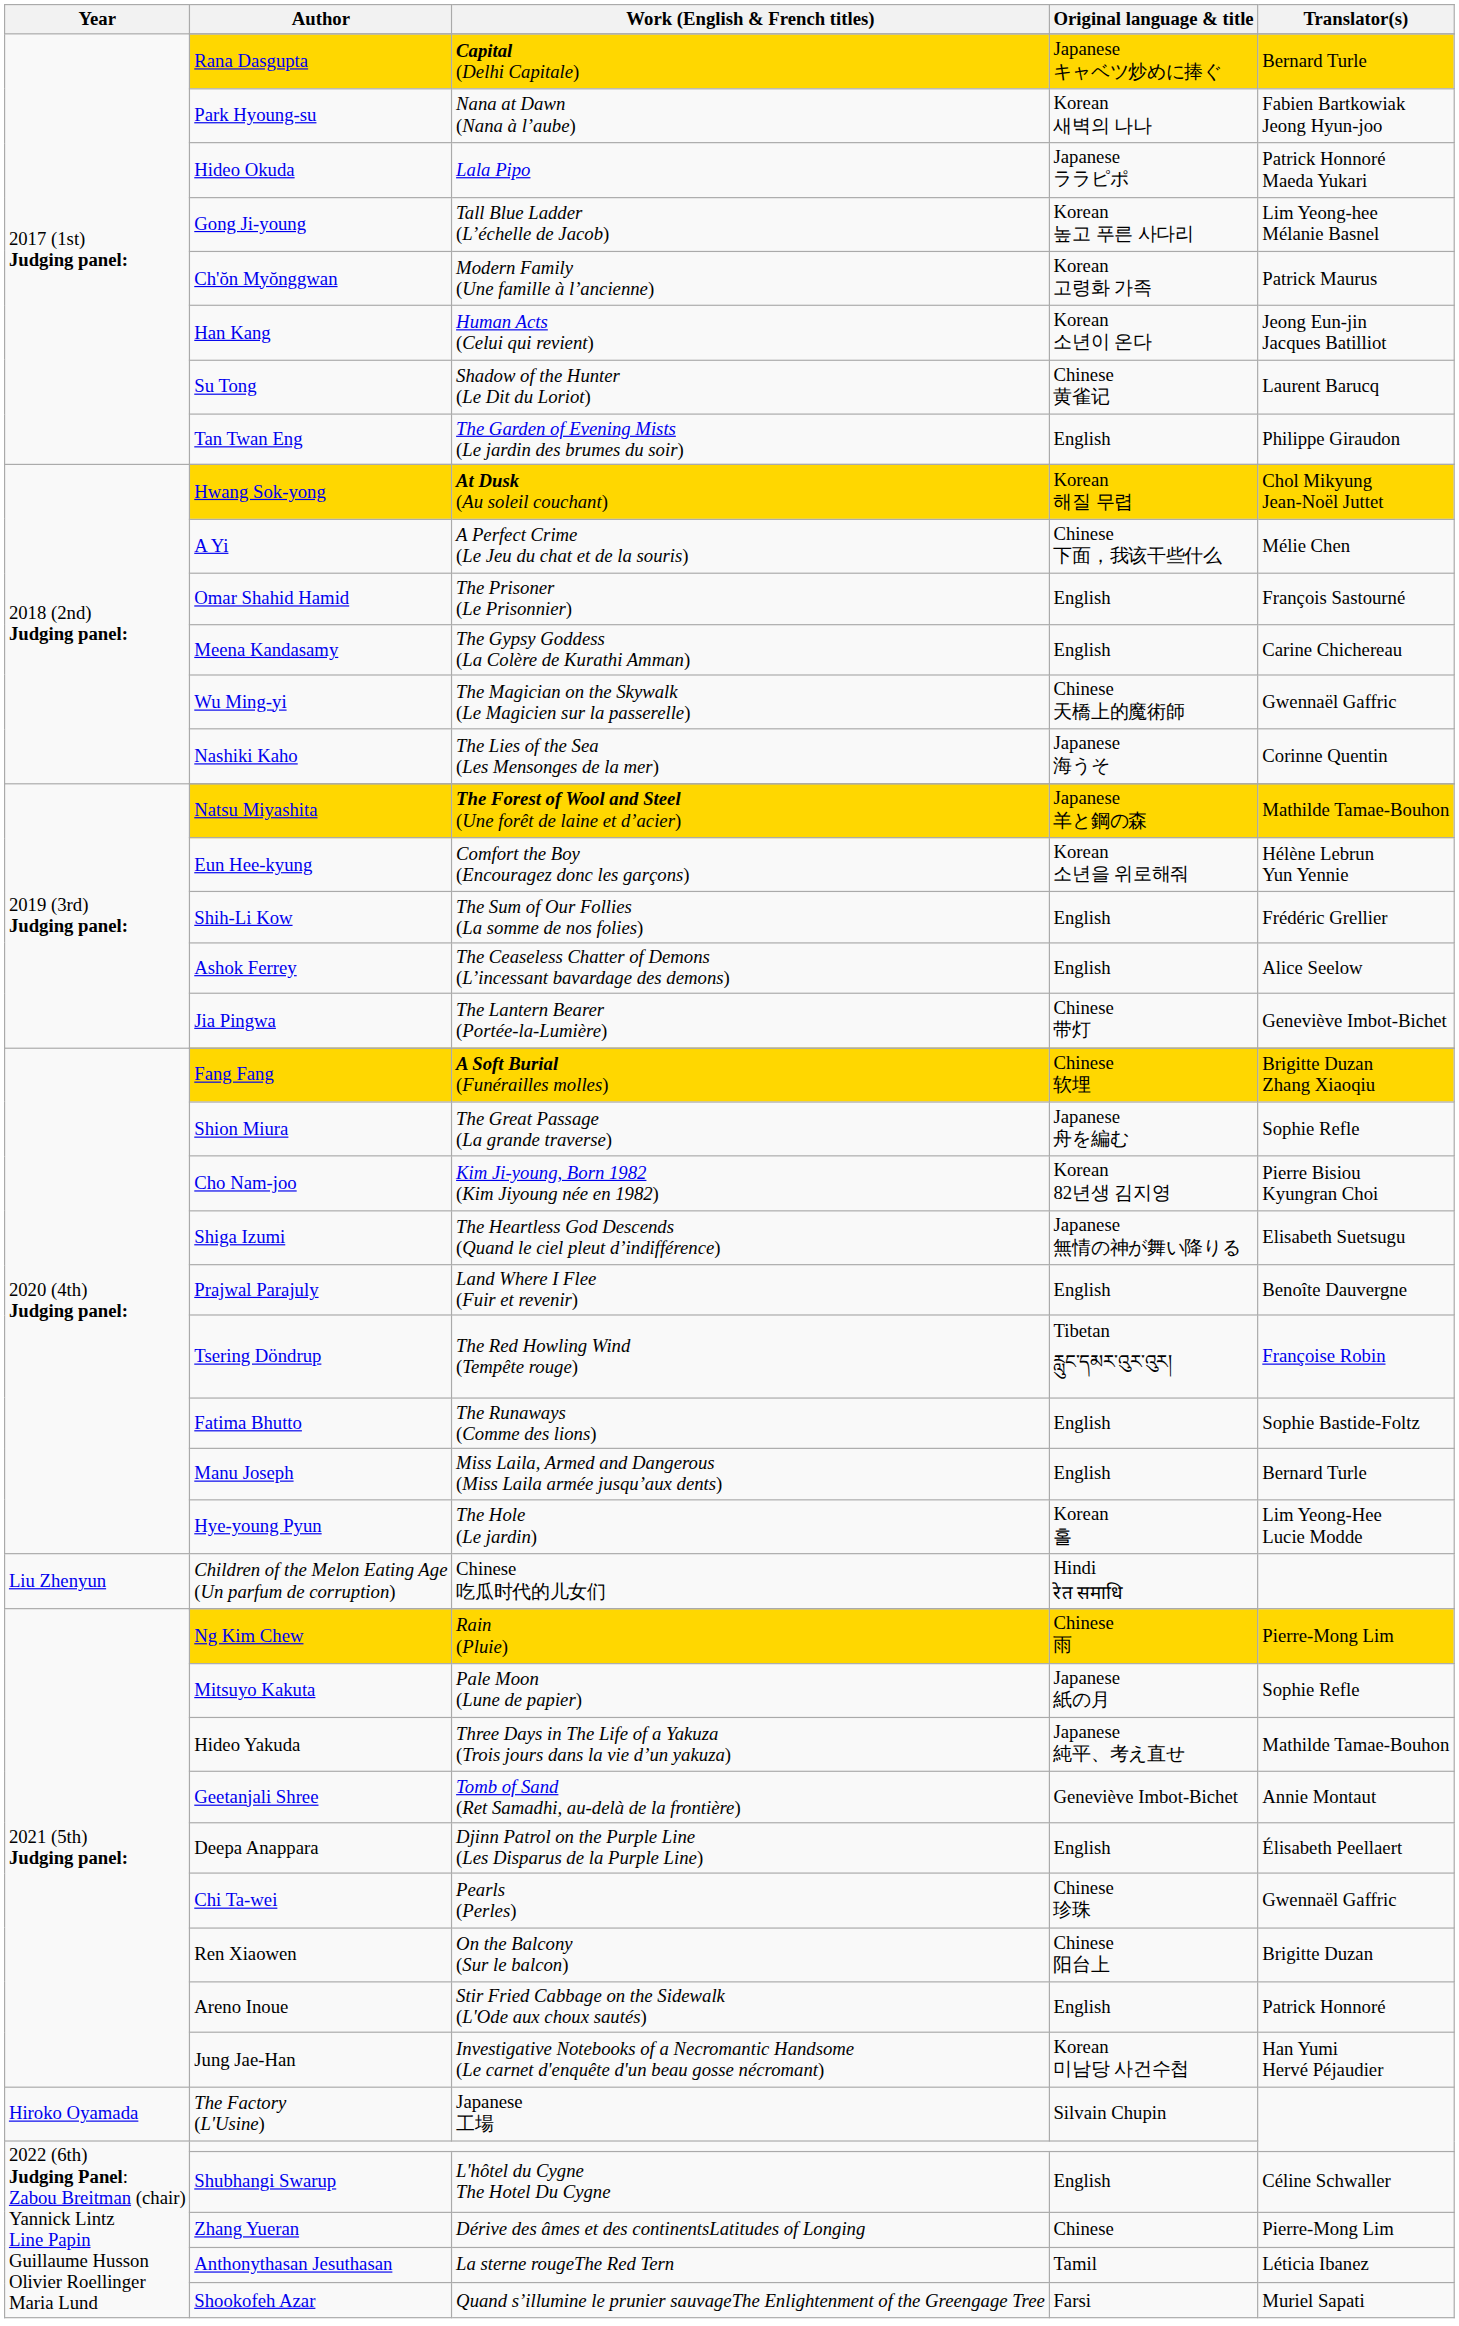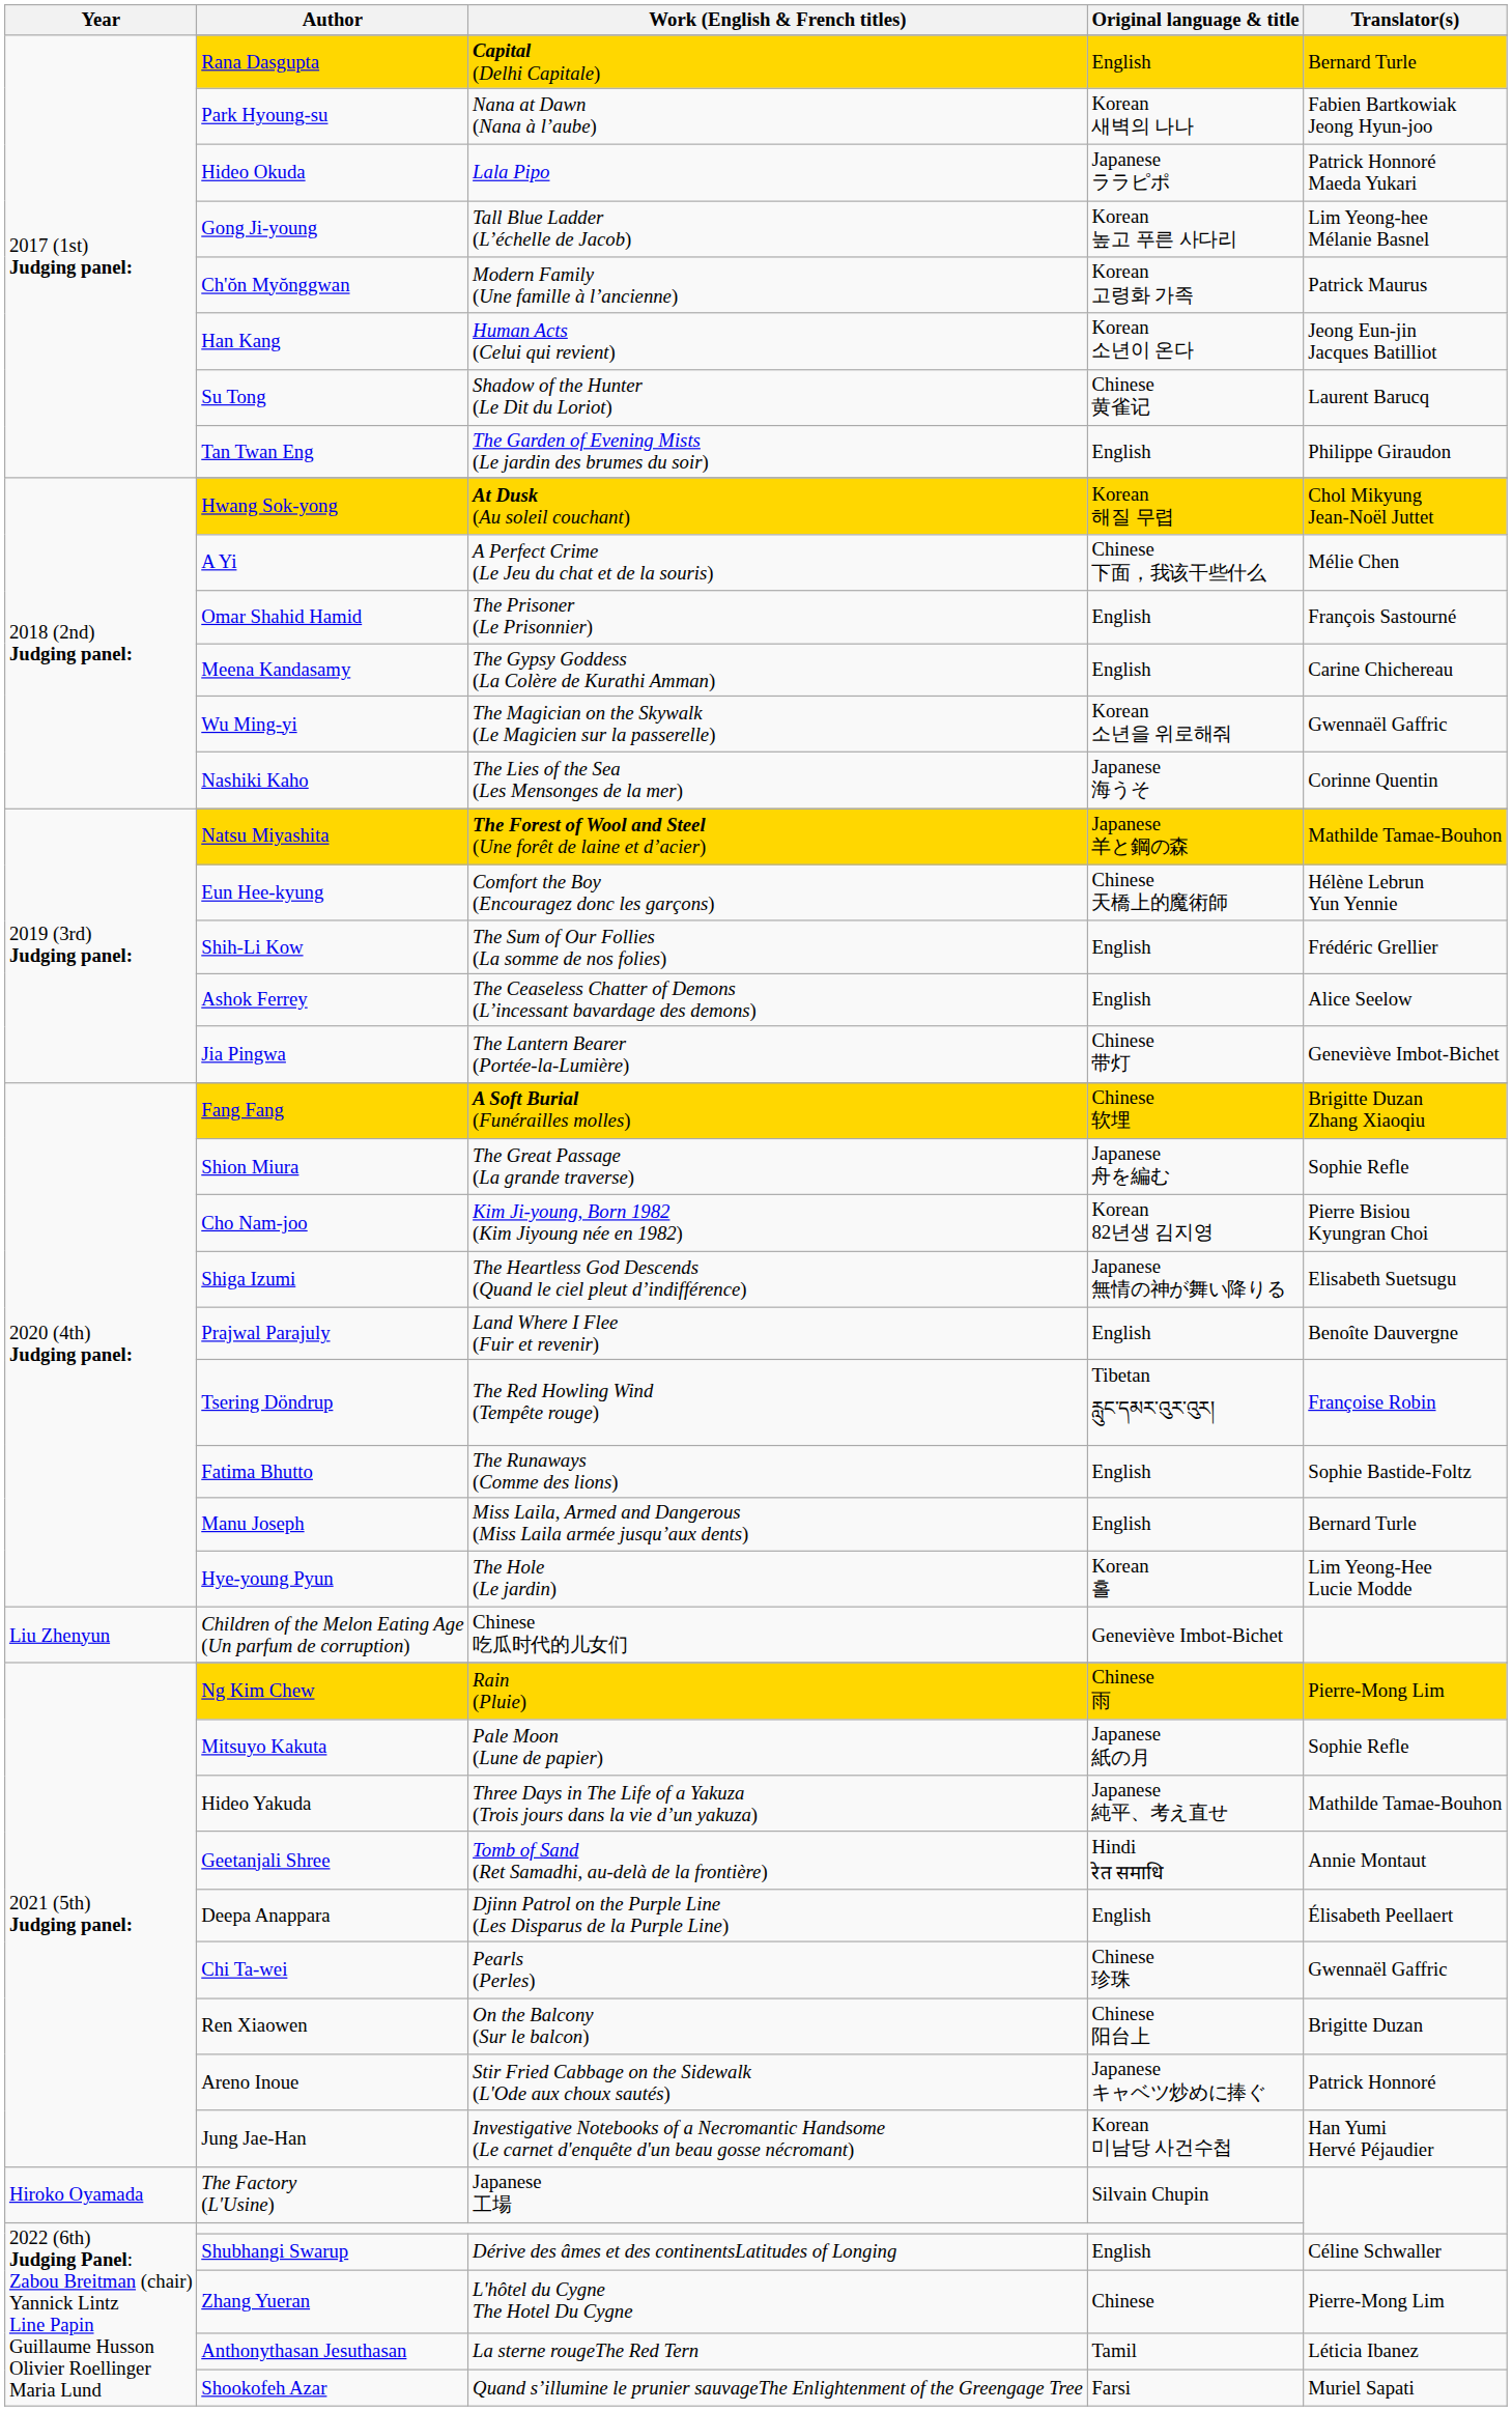Rana Dasgupta | Original language & title: Japanese キャベツ炒めに捧ぐ -> English
Wu Ming-yi | Original language & title: Chinese 天橋上的魔術師 -> Korean 소년을 위로해줘
Eun Hee-kyung | Original language & title: Korean 소년을 위로해줘 -> Chinese 天橋上的魔術師
Children of the Melon Eating Age (Un parfum de corruption) | Original language & title: Hindi रेत समाधि -> Geneviève Imbot-Bichet
Geetanjali Shree | Original language & title: Geneviève Imbot-Bichet -> Hindi रेत समाधि
Areno Inoue | Original language & title: English -> Japanese キャベツ炒めに捧ぐ
Shubhangi Swarup | Work (English & French titles): L'hôtel du Cygne The Hotel Du Cygne -> Dérive des âmes et des continentsLatitudes of Longing
Zhang Yueran | Work (English & French titles): Dérive des âmes et des continentsLatitudes of Longing -> L'hôtel du Cygne The Hotel Du Cygne
